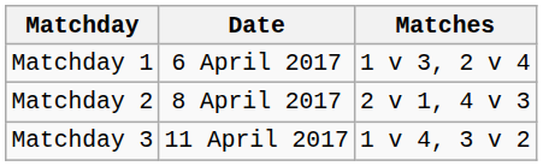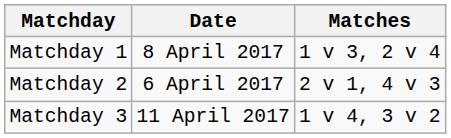Matchday 1 | Date: 6 April 2017 -> 8 April 2017
Matchday 2 | Date: 8 April 2017 -> 6 April 2017
